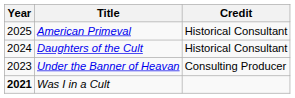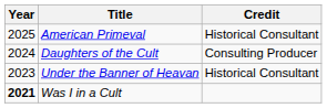Daughters of the Cult | Credit: Historical Consultant -> Consulting Producer
Under the Banner of Heavan | Credit: Consulting Producer -> Historical Consultant
